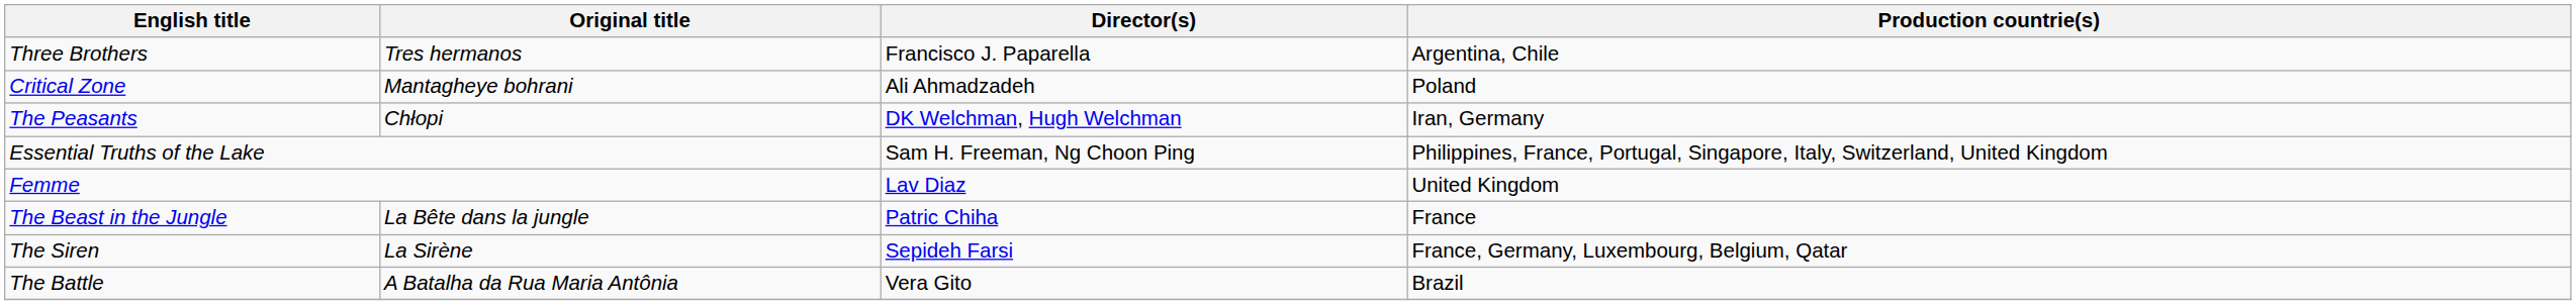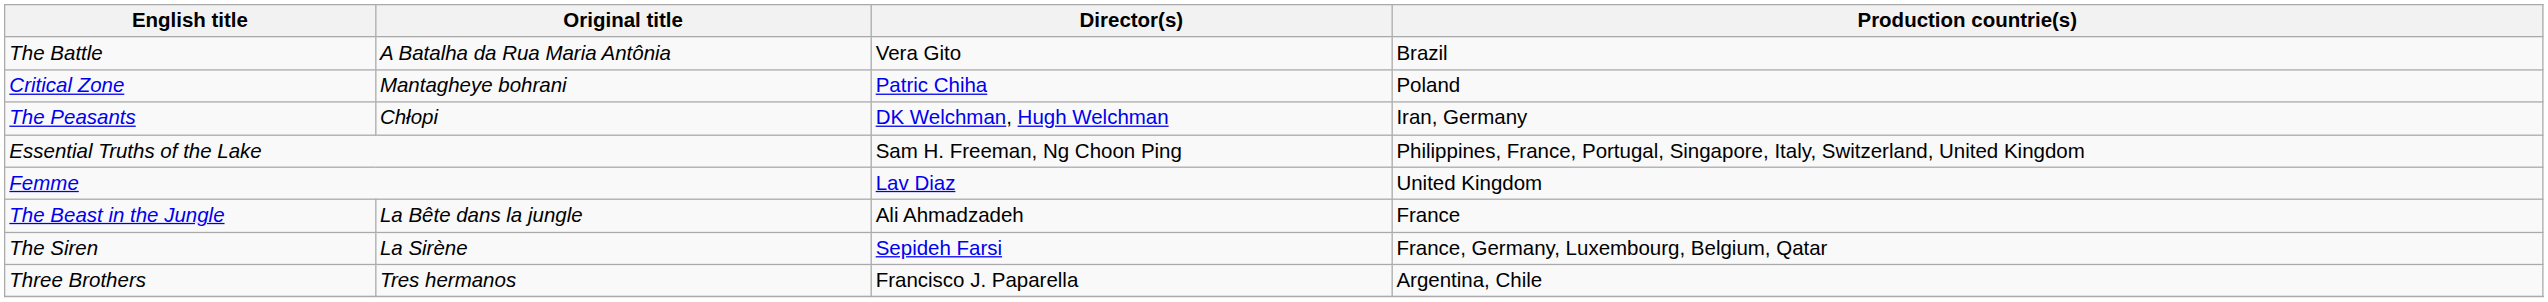rows swapped: The Battle <-> Three Brothers
Critical Zone | Director(s): Ali Ahmadzadeh -> Patric Chiha
The Beast in the Jungle | Director(s): Patric Chiha -> Ali Ahmadzadeh
